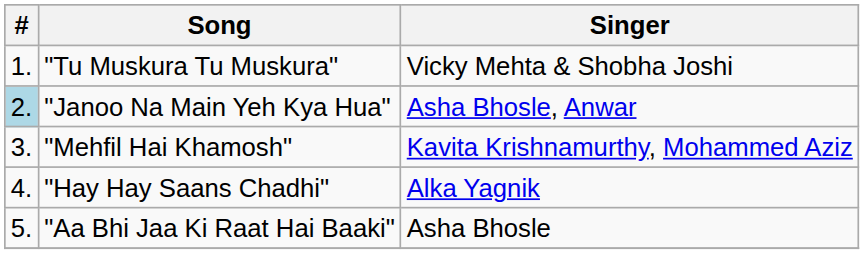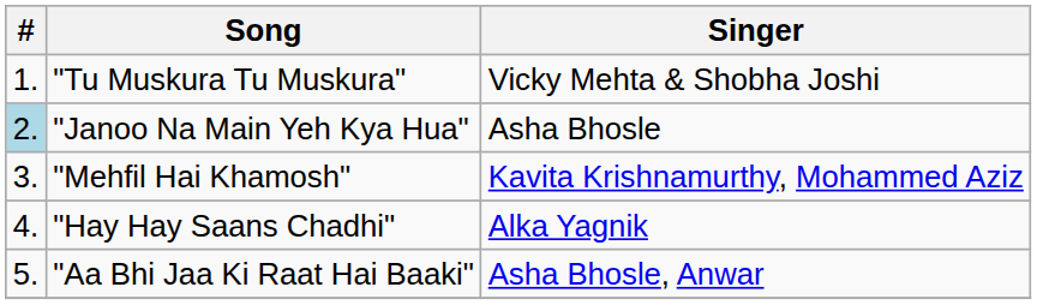"Janoo Na Main Yeh Kya Hua" | Singer: Asha Bhosle, Anwar -> Asha Bhosle
"Aa Bhi Jaa Ki Raat Hai Baaki" | Singer: Asha Bhosle -> Asha Bhosle, Anwar
